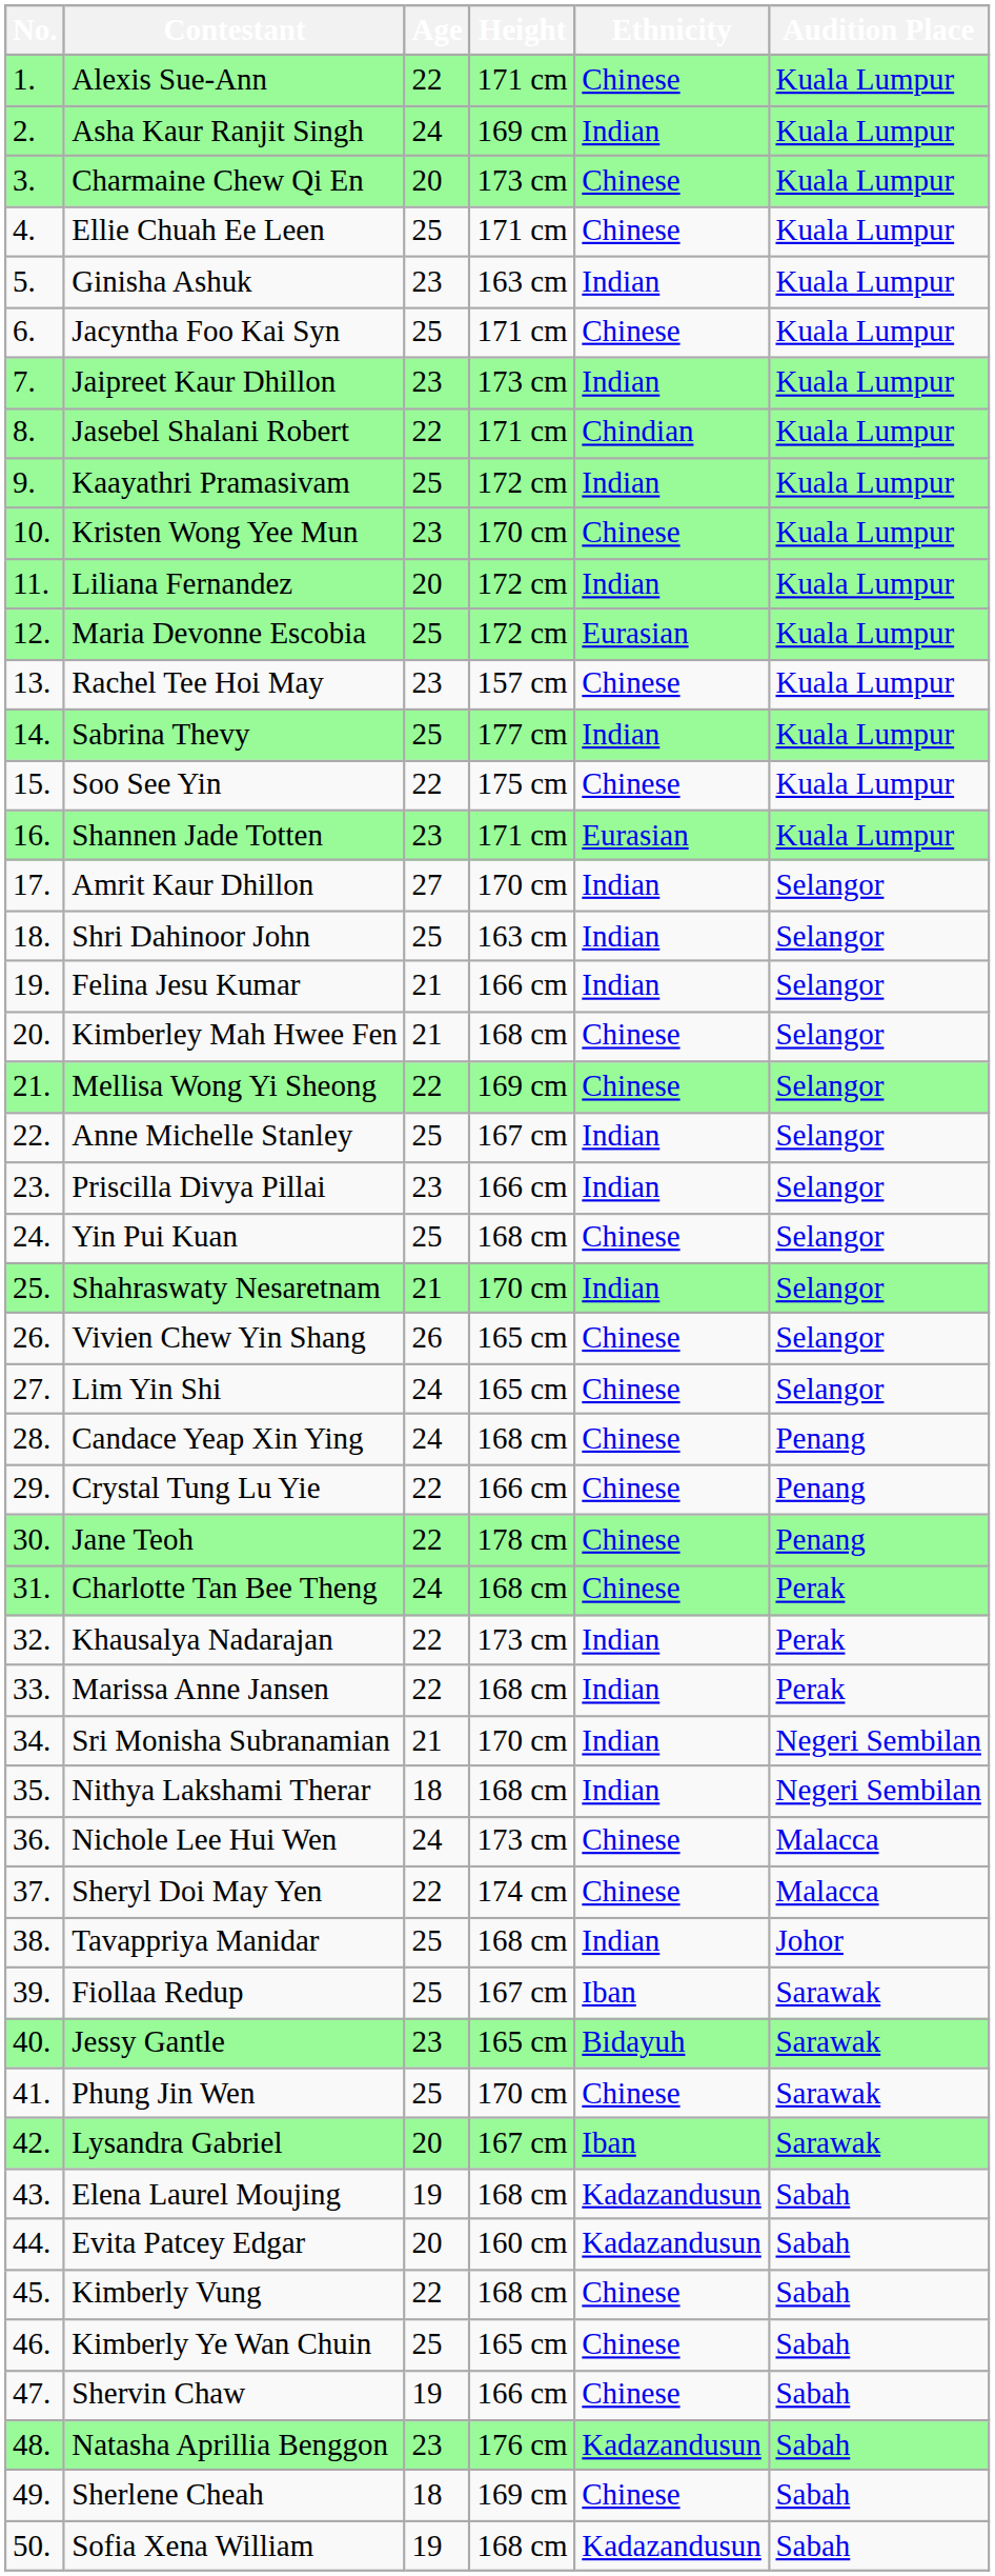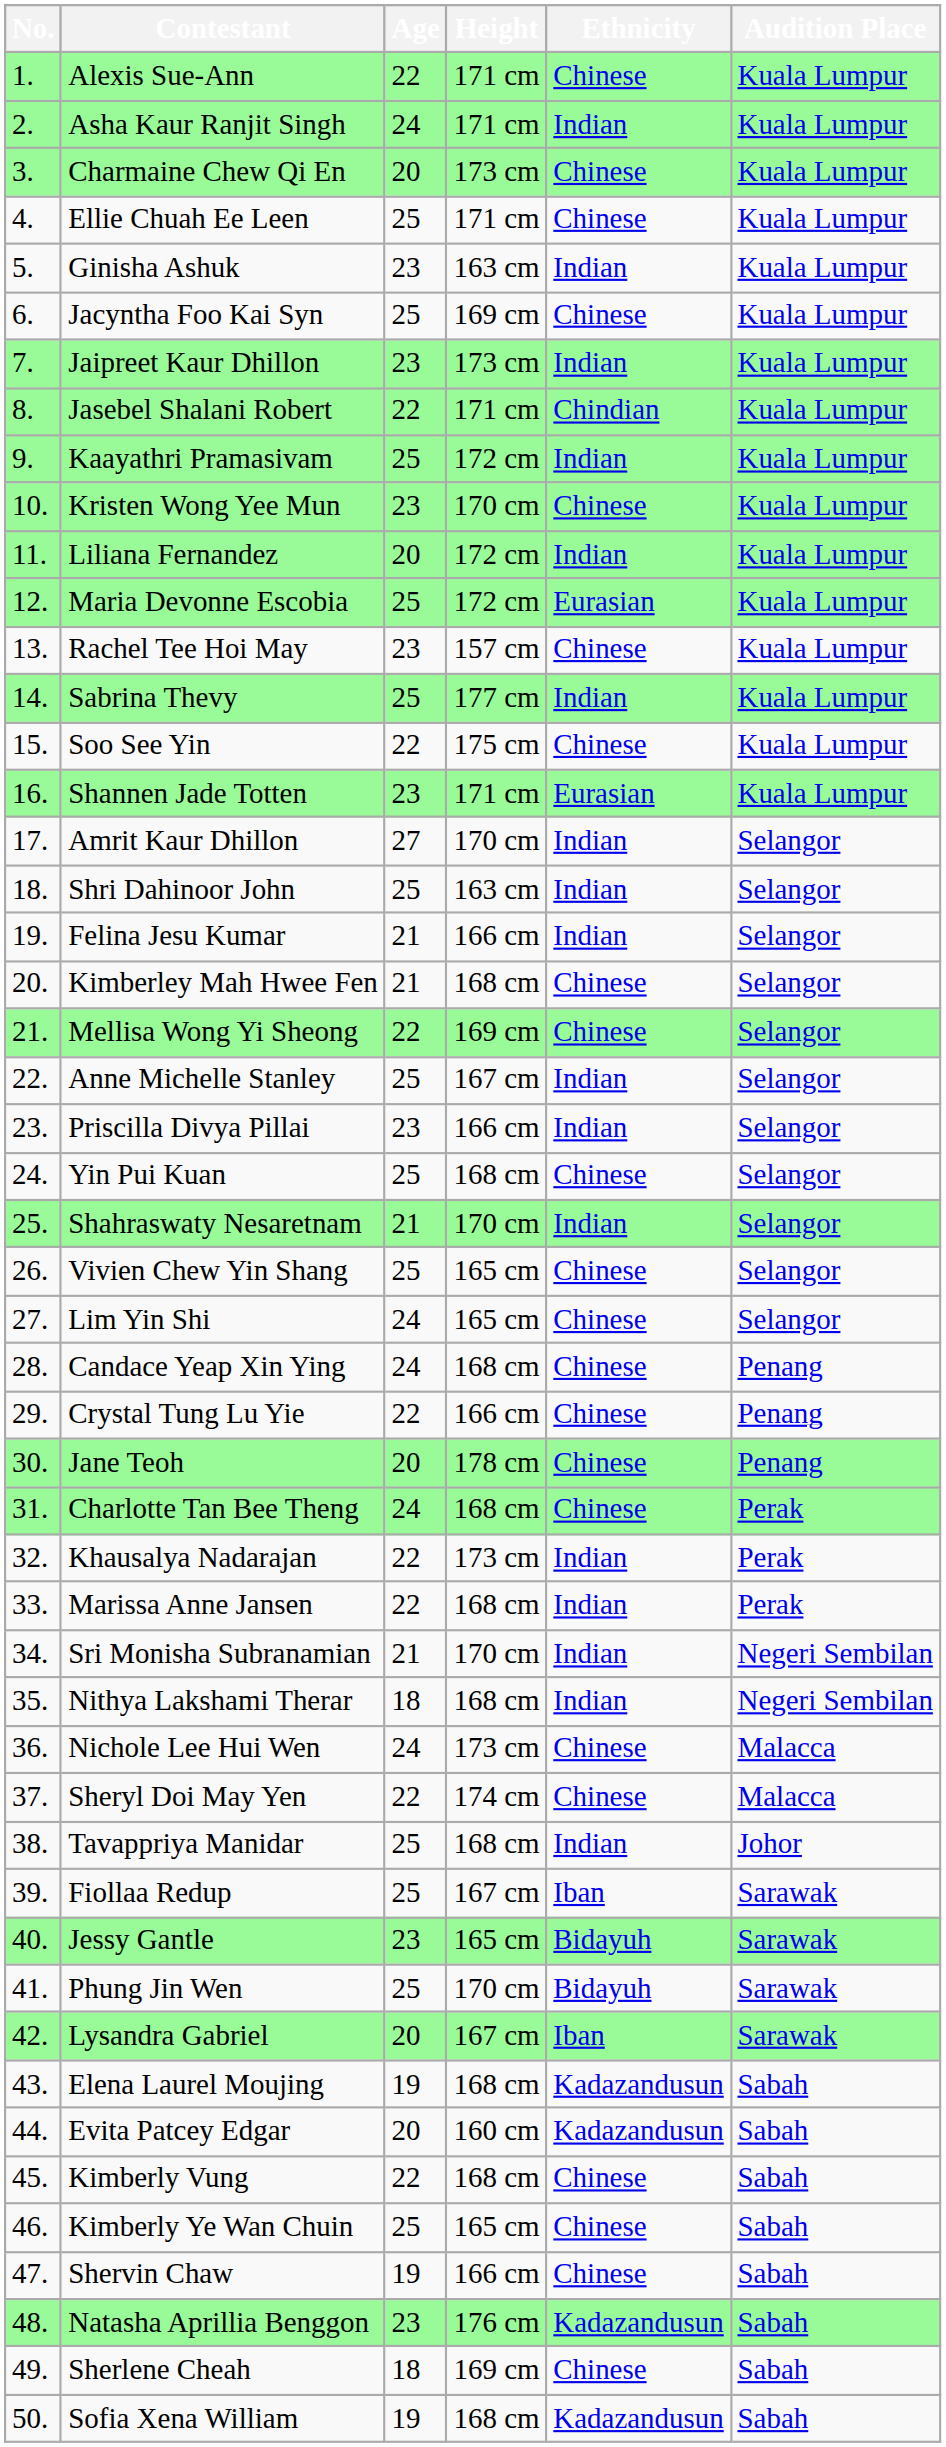Asha Kaur Ranjit Singh | Height: 169 cm -> 171 cm
Jacyntha Foo Kai Syn | Height: 171 cm -> 169 cm
Vivien Chew Yin Shang | Age: 26 -> 25
Jane Teoh | Age: 22 -> 20
Phung Jin Wen | Ethnicity: Chinese -> Bidayuh
